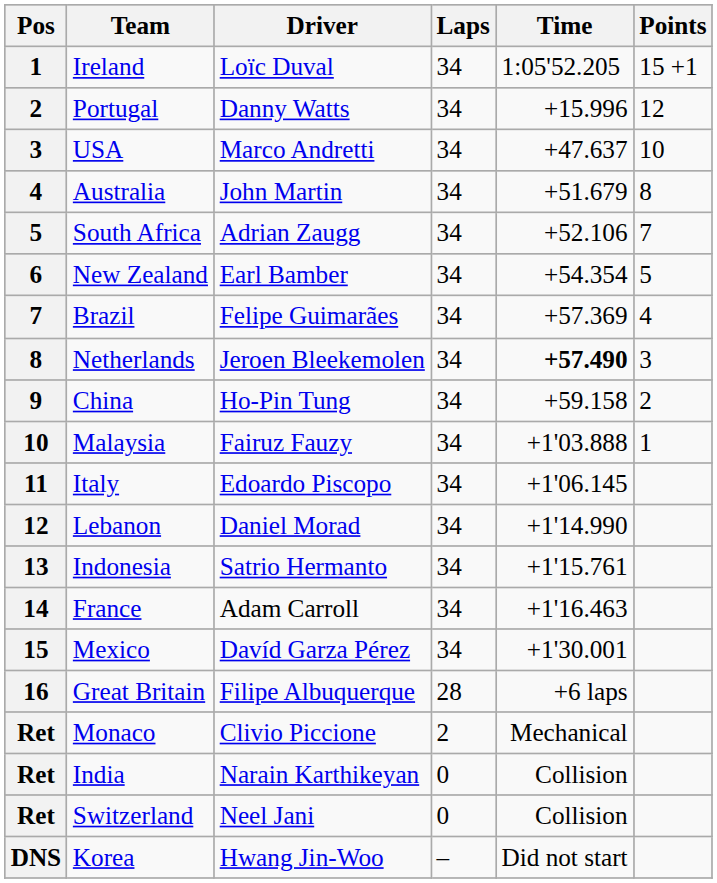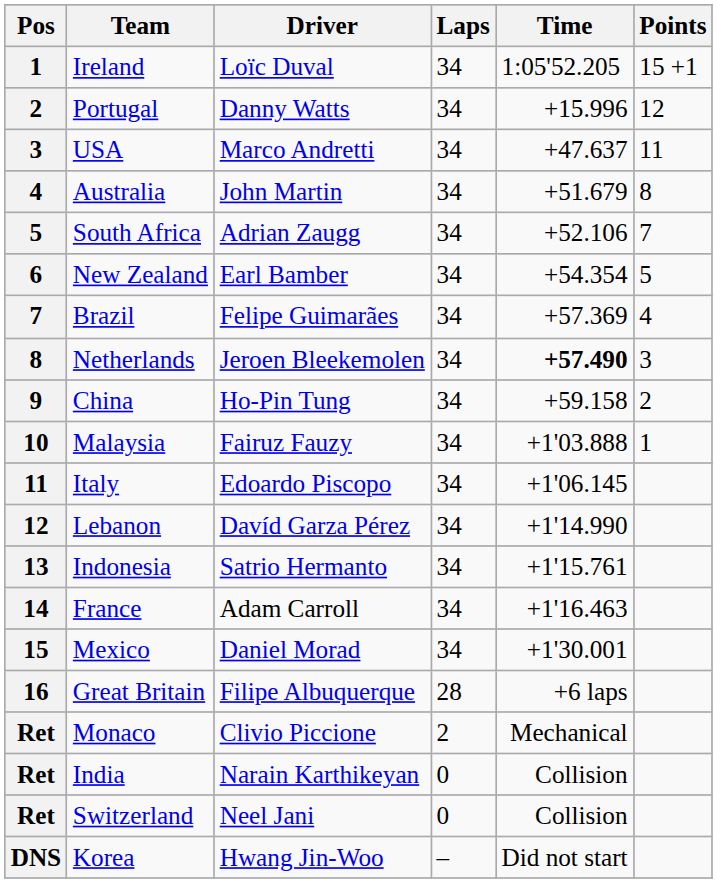USA | Points: 10 -> 11
Lebanon | Driver: Daniel Morad -> Davíd Garza Pérez
Mexico | Driver: Davíd Garza Pérez -> Daniel Morad
